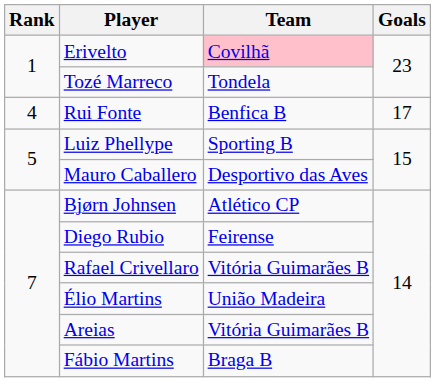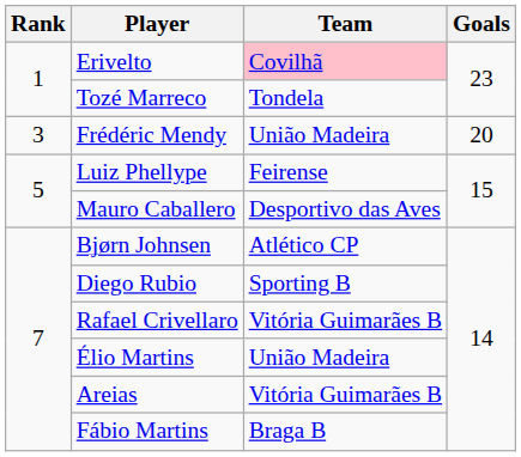+ row: 3 | Frédéric Mendy | União Madeira | 20
- row: 4 | Rui Fonte | Benfica B | 17
Luiz Phellype | Team: Sporting B -> Feirense
Diego Rubio | Team: Feirense -> Sporting B
